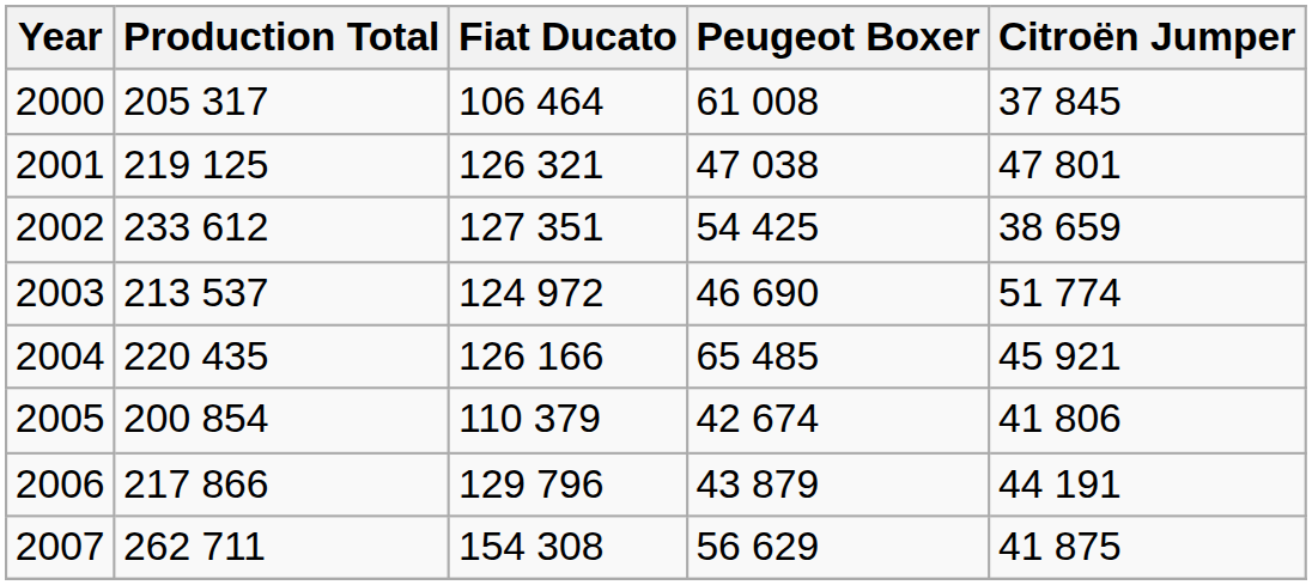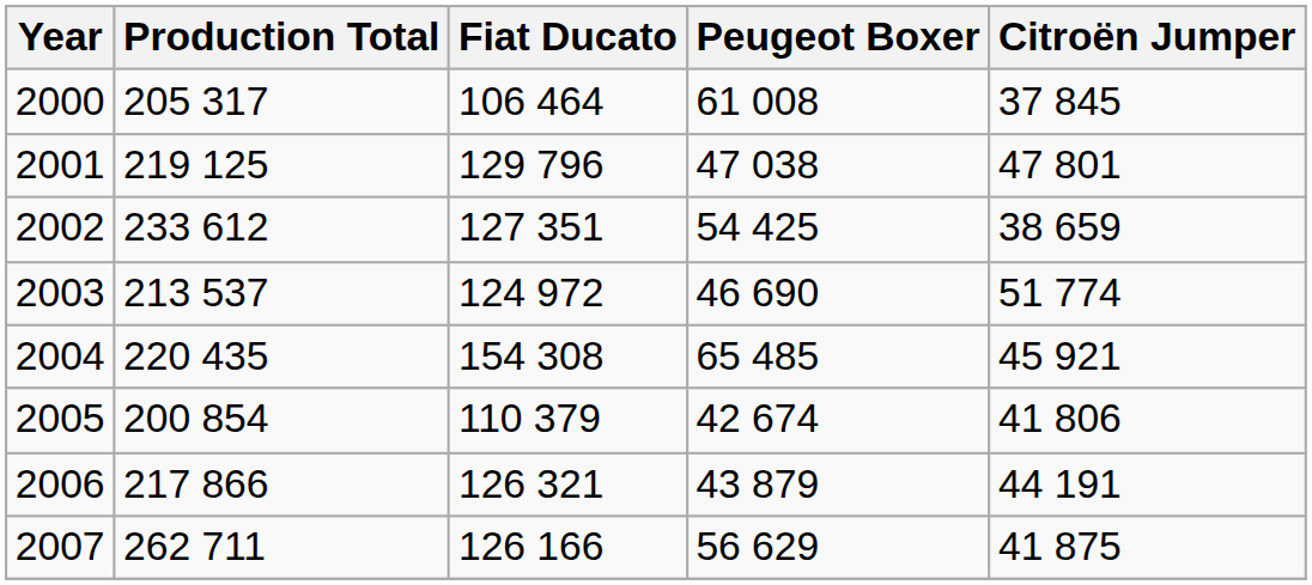2001 | Fiat Ducato: 126 321 -> 129 796
2004 | Fiat Ducato: 126 166 -> 154 308
2006 | Fiat Ducato: 129 796 -> 126 321
2007 | Fiat Ducato: 154 308 -> 126 166
